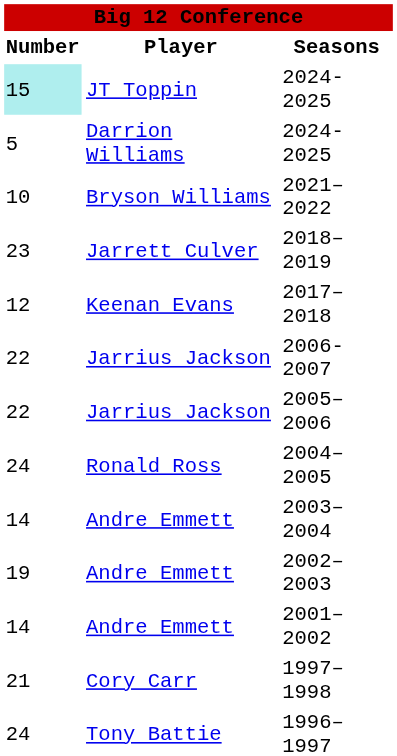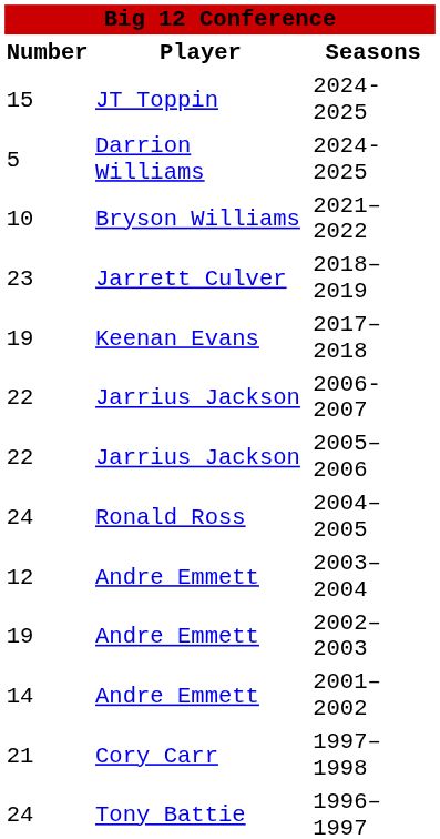JT Toppin / 2024-2025 | Number: paleturquoise background -> no background
2017–2018 | Number: 12 -> 19
2003–2004 | Number: 14 -> 12
